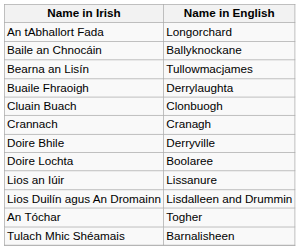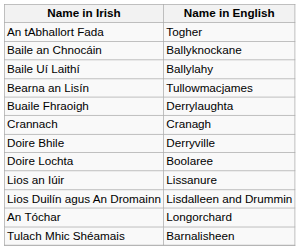An tAbhallort Fada | Name in English: Longorchard -> Togher
+ row: Baile Uí Laithí | Ballylahy
- row: Cluain Buach | Clonbuogh
An Tóchar | Name in English: Togher -> Longorchard
